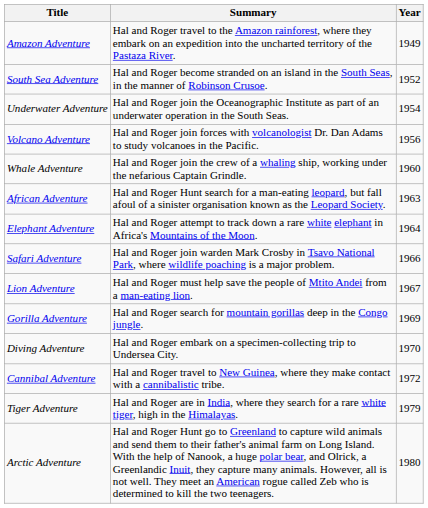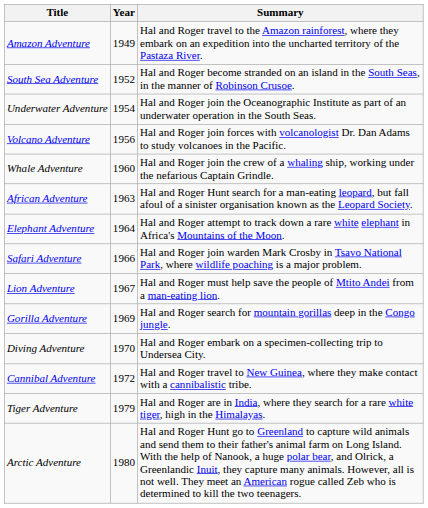columns swapped: Year <-> Summary
